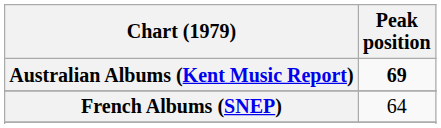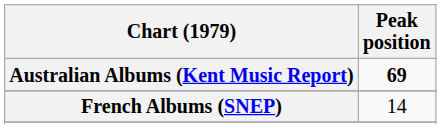French Albums (SNEP) | Peak position: 64 -> 14
